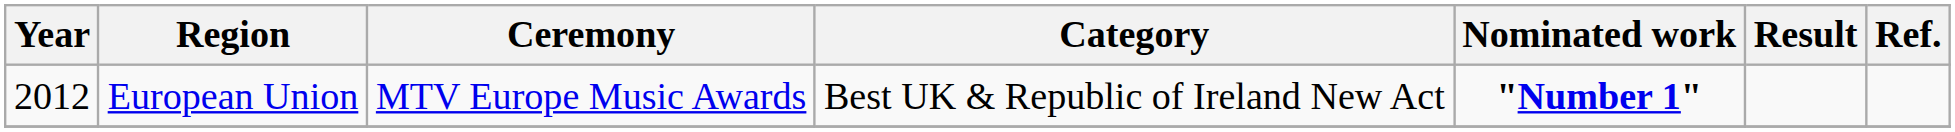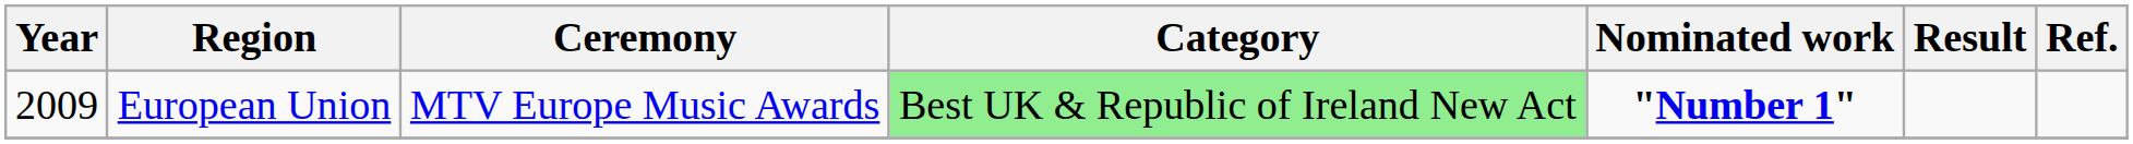European Union | Year: 2012 -> 2009
European Union | Category: no background -> lightgreen background
